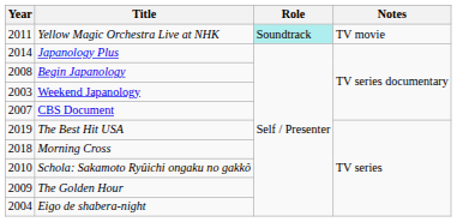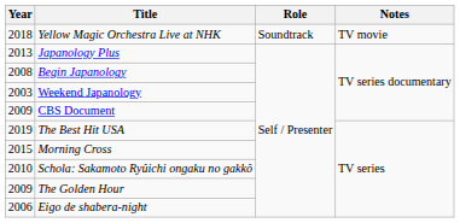Yellow Magic Orchestra Live at NHK | Year: 2011 -> 2018
Yellow Magic Orchestra Live at NHK | Role: paleturquoise background -> no background
Japanology Plus | Year: 2014 -> 2013
CBS Document | Year: 2007 -> 2009
Morning Cross | Year: 2018 -> 2015
Eigo de shabera-night | Year: 2004 -> 2006
